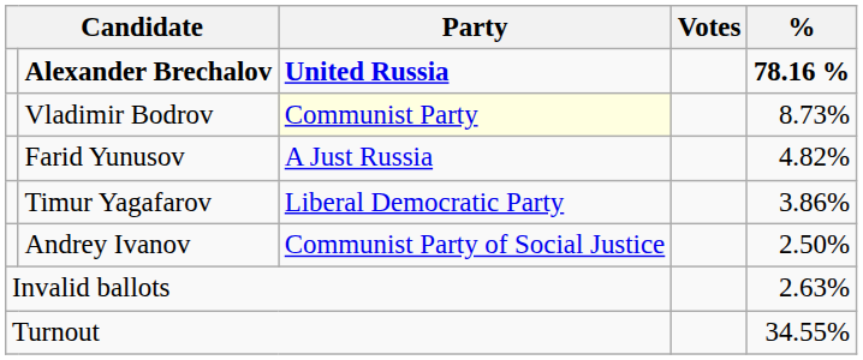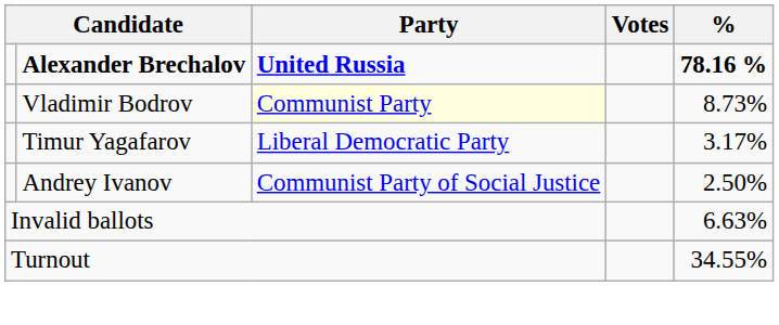- row: Farid Yunusov | A Just Russia | 4.82%
Timur Yagafarov | %: 3.86% -> 3.17%
Invalid ballots | %: 2.63% -> 6.63%
